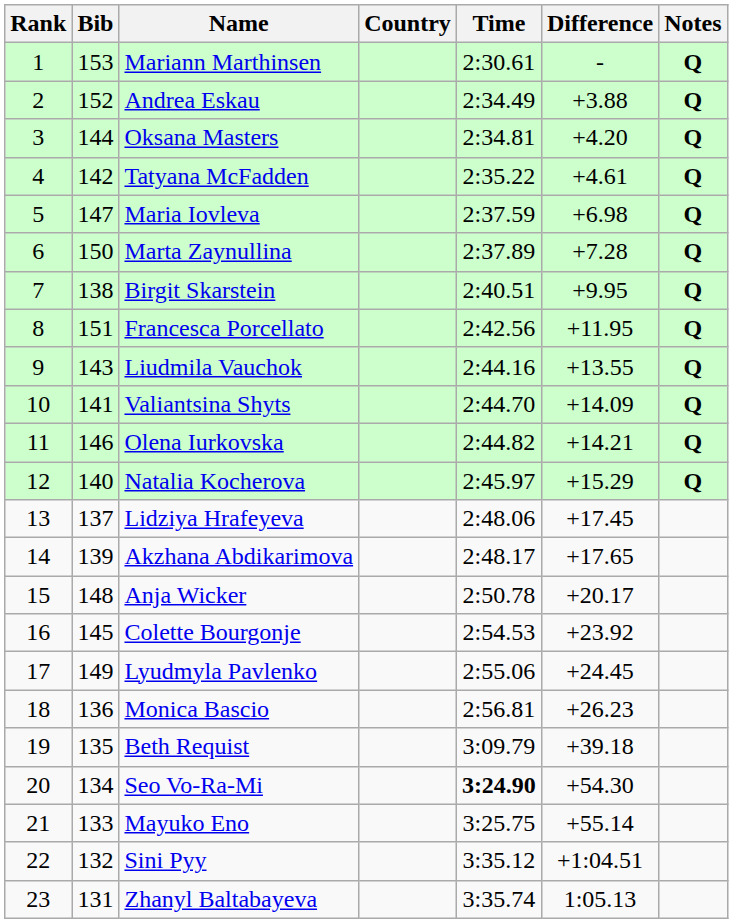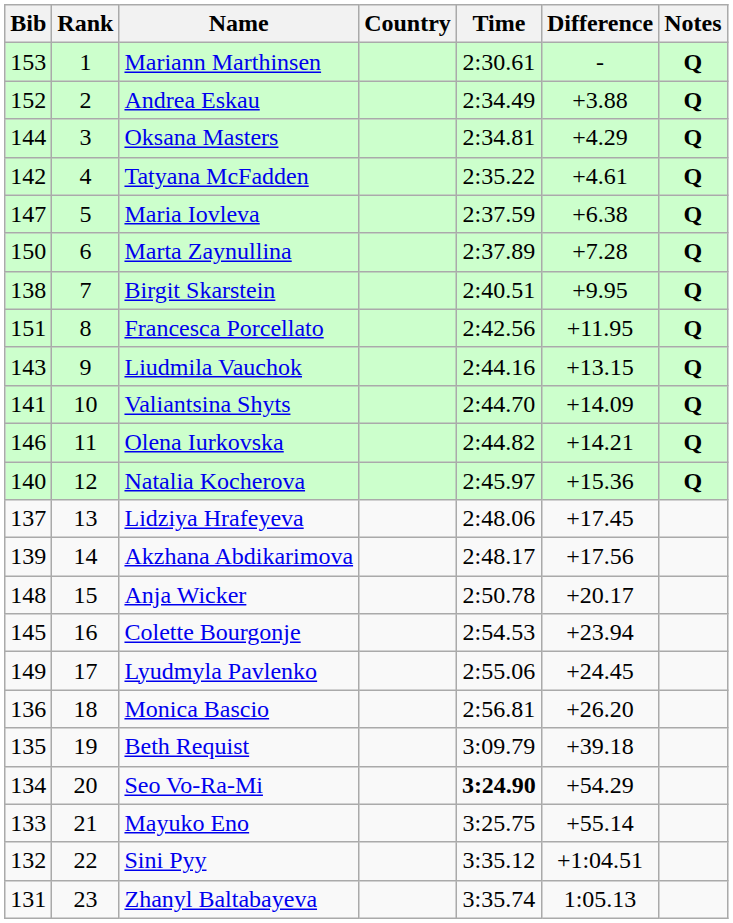columns swapped: Rank <-> Bib
Oksana Masters | Difference: +4.20 -> +4.29
Maria Iovleva | Difference: +6.98 -> +6.38
Liudmila Vauchok | Difference: +13.55 -> +13.15
Natalia Kocherova | Difference: +15.29 -> +15.36
Akzhana Abdikarimova | Difference: +17.65 -> +17.56
Colette Bourgonje | Difference: +23.92 -> +23.94
Monica Bascio | Difference: +26.23 -> +26.20
Seo Vo-Ra-Mi | Difference: +54.30 -> +54.29
